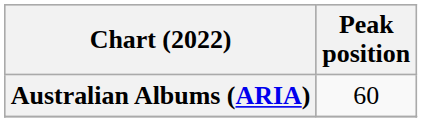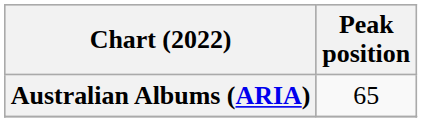Australian Albums (ARIA) | Peak position: 60 -> 65
